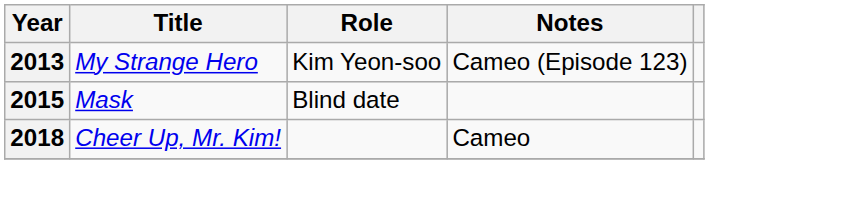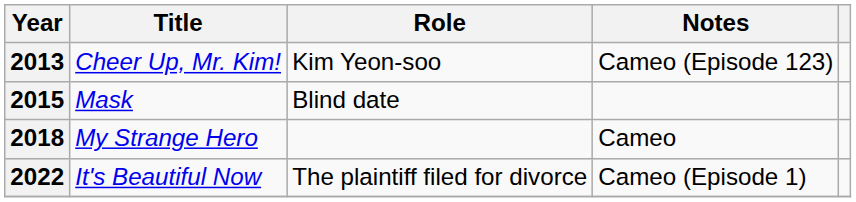2013 | Title: My Strange Hero -> Cheer Up, Mr. Kim!
2018 | Title: Cheer Up, Mr. Kim! -> My Strange Hero
+ row: 2022 | It's Beautiful Now | The plaintiff filed for divorce | Cameo (Episode 1)
